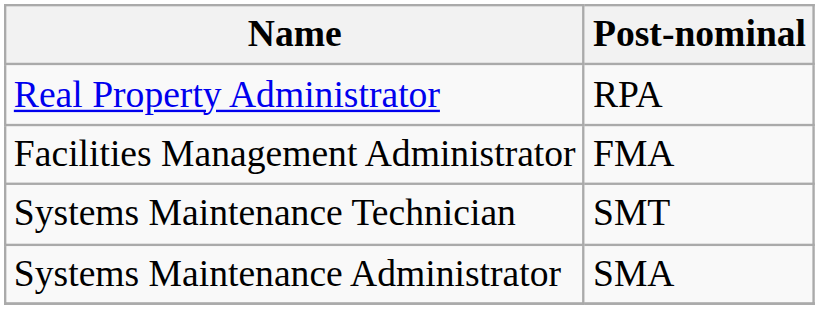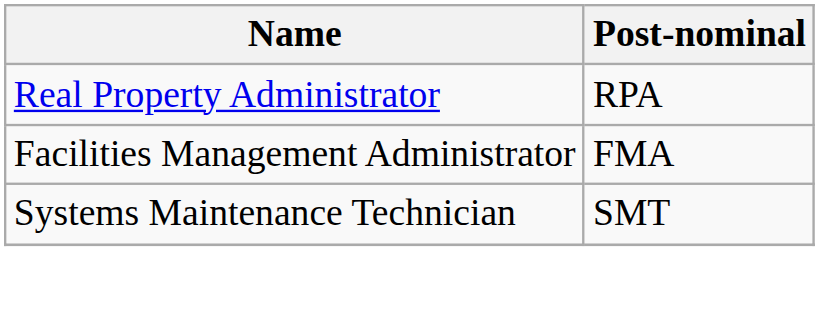- row: Systems Maintenance Administrator | SMA
